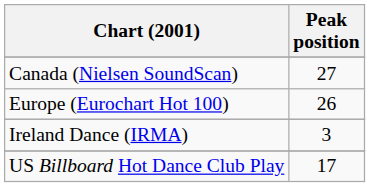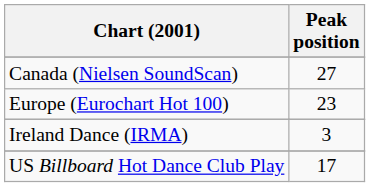Europe (Eurochart Hot 100) | Peak position: 26 -> 23
